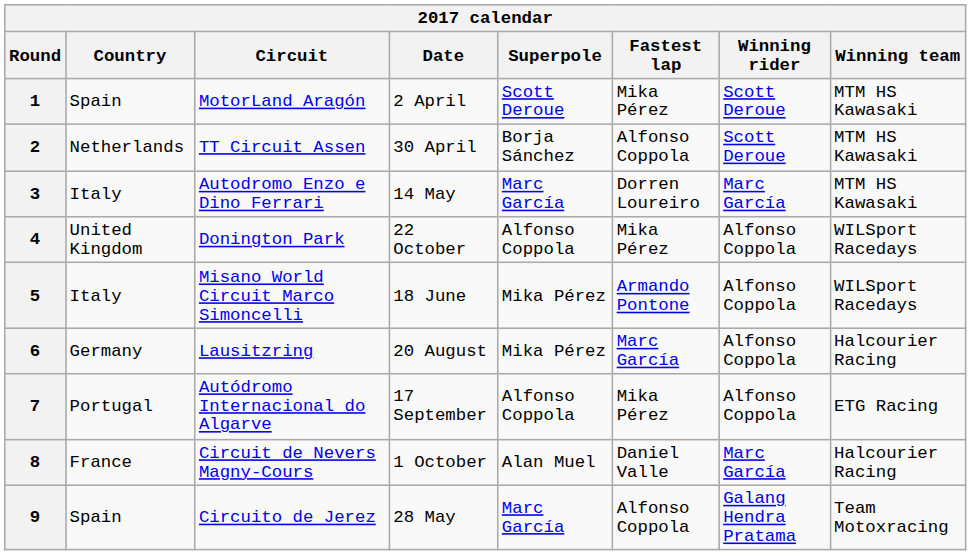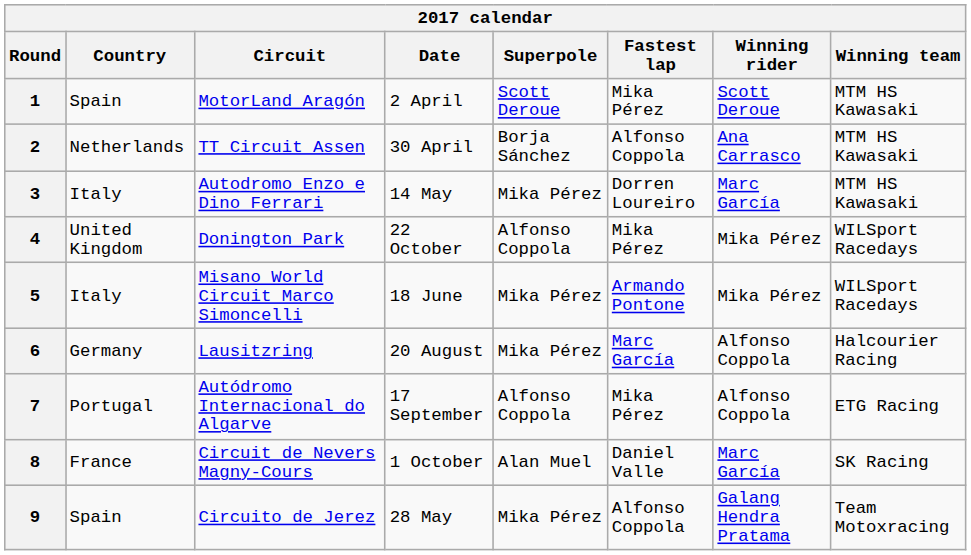2 | Winning rider: Scott Deroue -> Ana Carrasco
3 | Superpole: Marc García -> Mika Pérez
4 | Winning rider: Alfonso Coppola -> Mika Pérez
5 | Winning rider: Alfonso Coppola -> Mika Pérez
8 | Winning team: Halcourier Racing -> SK Racing
9 | Superpole: Marc García -> Mika Pérez
